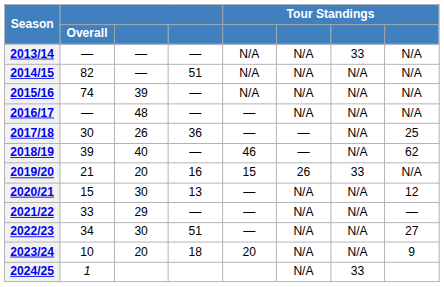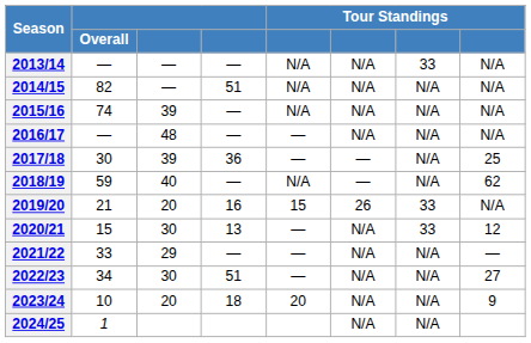2017/18 | column 3: 26 -> 39
2018/19 | Overall: 39 -> 59
2018/19 | column 5: 46 -> N/A
2020/21 | column 7: N/A -> 33
2024/25 | column 7: 33 -> N/A
